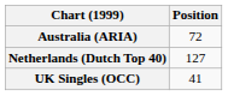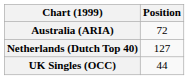UK Singles (OCC) | Position: 41 -> 44
